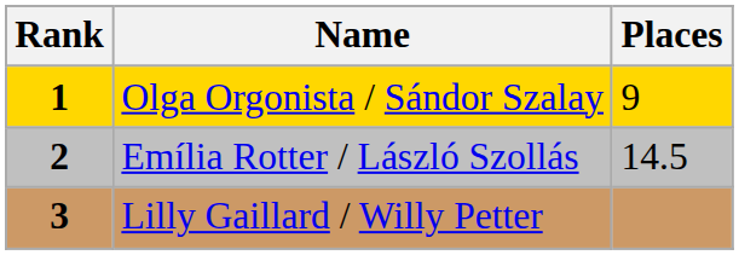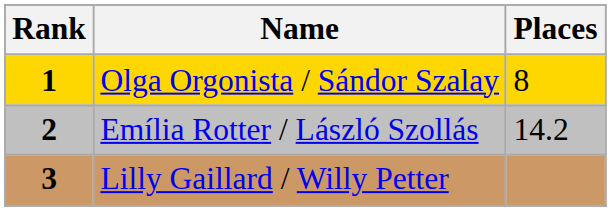Olga Orgonista / Sándor Szalay | Places: 9 -> 8
Emília Rotter / László Szollás | Places: 14.5 -> 14.2
